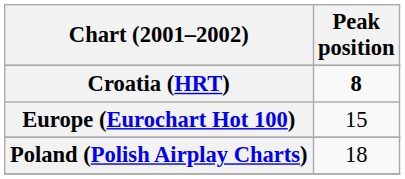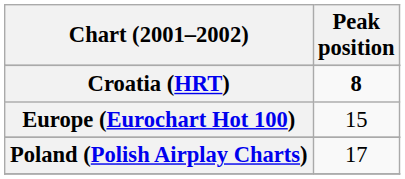Poland (Polish Airplay Charts) | Peak position: 18 -> 17
